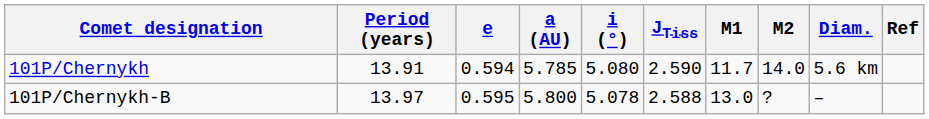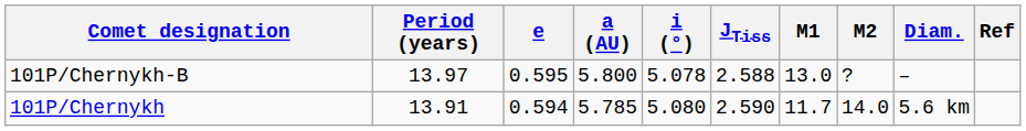rows swapped: 101P/Chernykh <-> 101P/Chernykh-B
